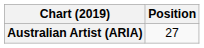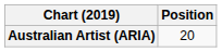Australian Artist (ARIA) | Position: 27 -> 20
